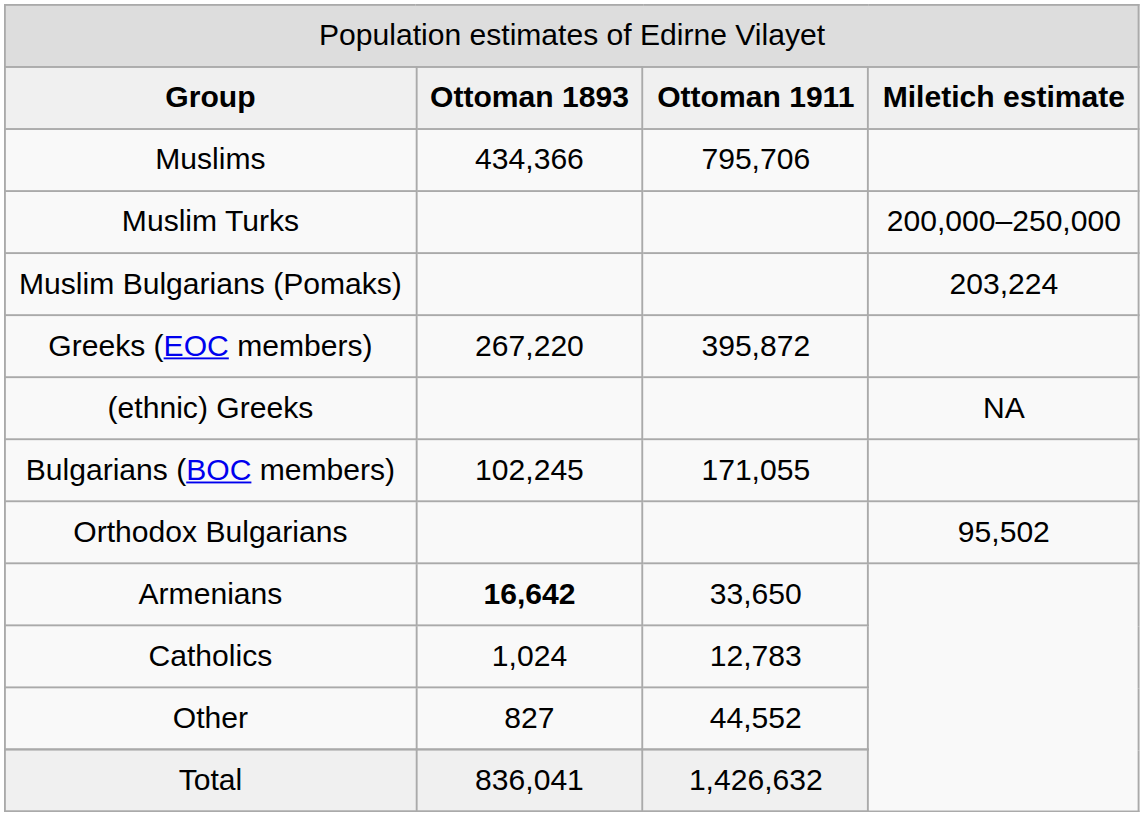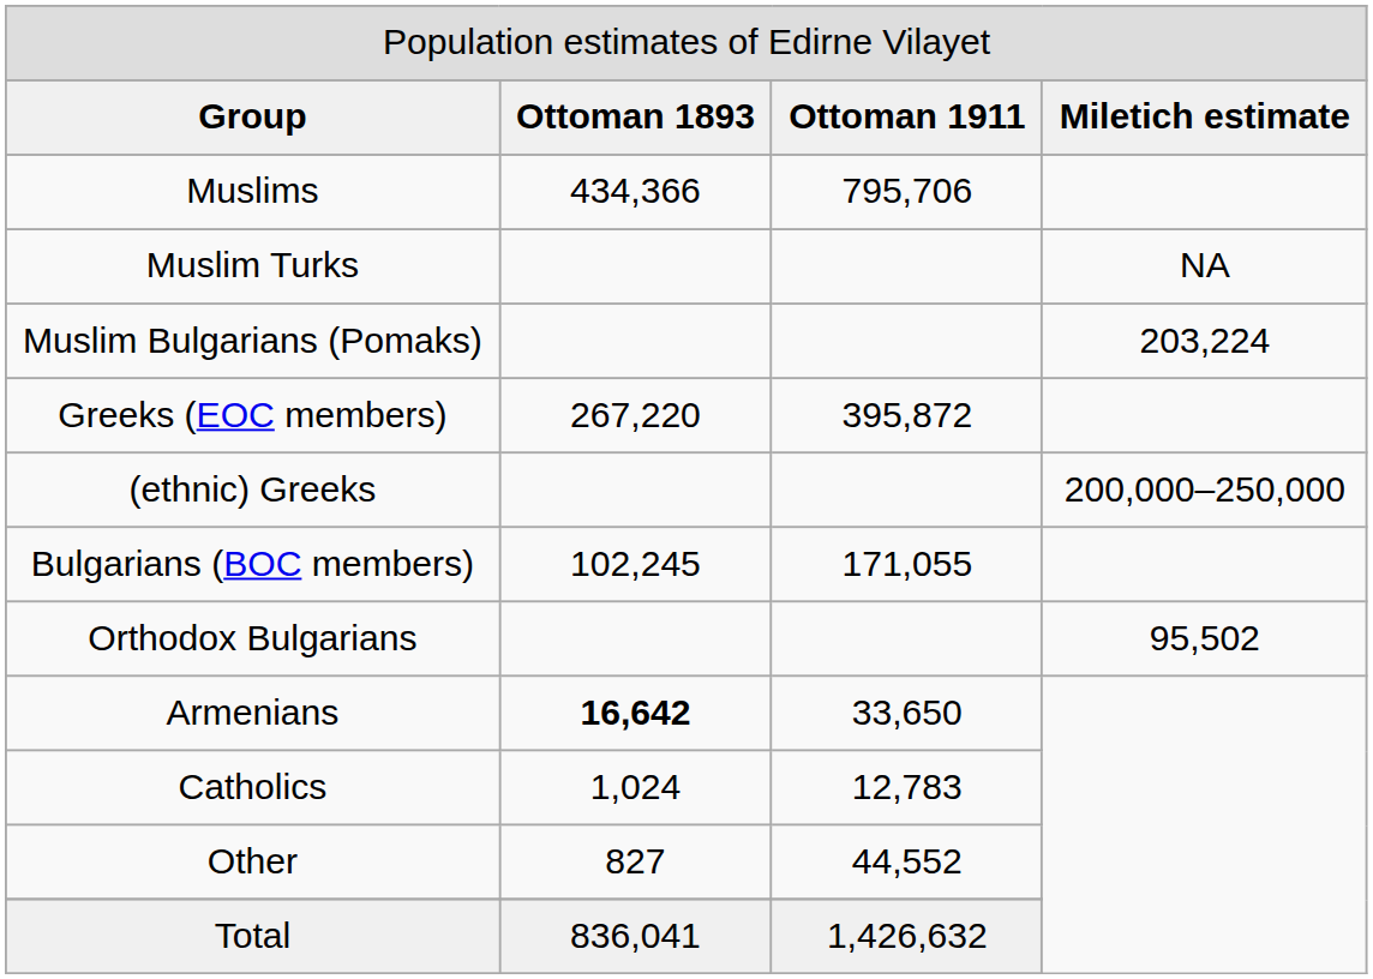Muslim Turks | column 4: 200,000–250,000 -> NA
(ethnic) Greeks | column 4: NA -> 200,000–250,000
